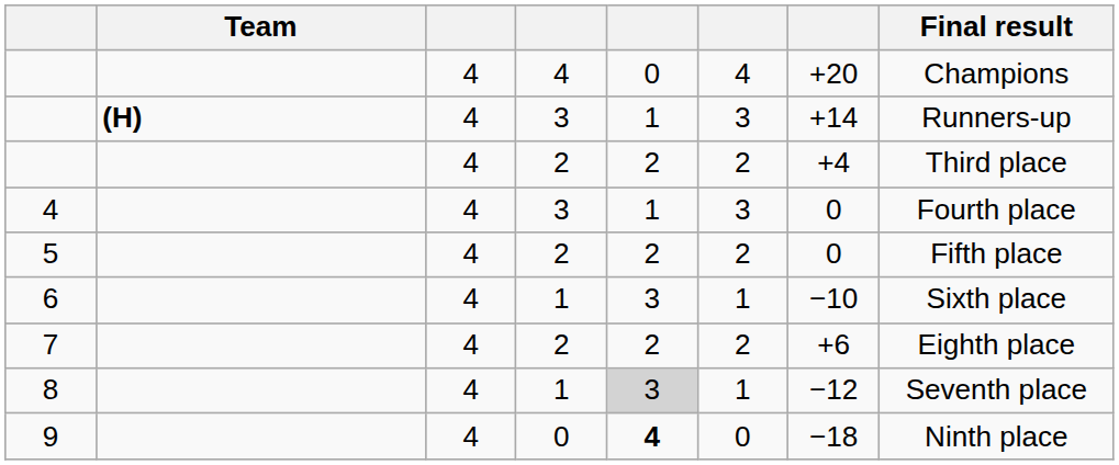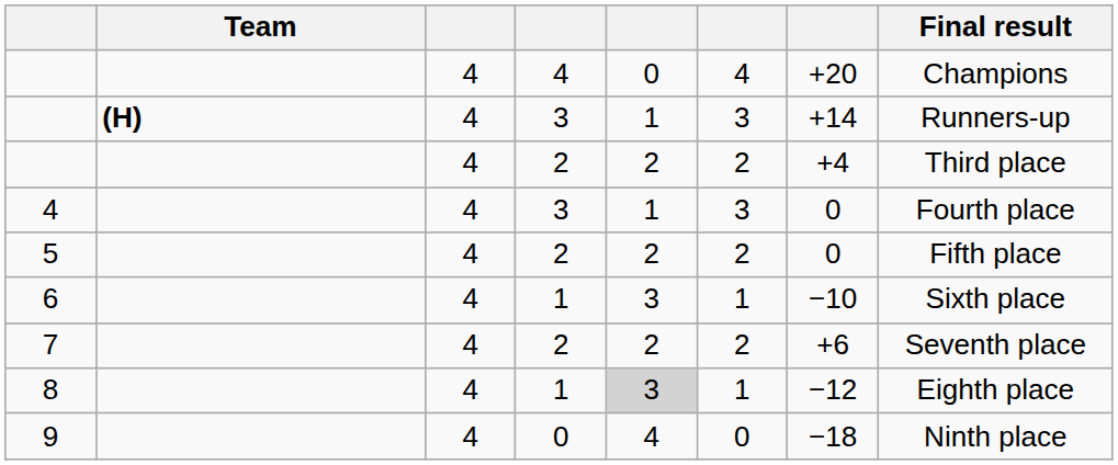7 | Final result: Eighth place -> Seventh place
8 | Final result: Seventh place -> Eighth place
9 | column 5: bold -> normal
